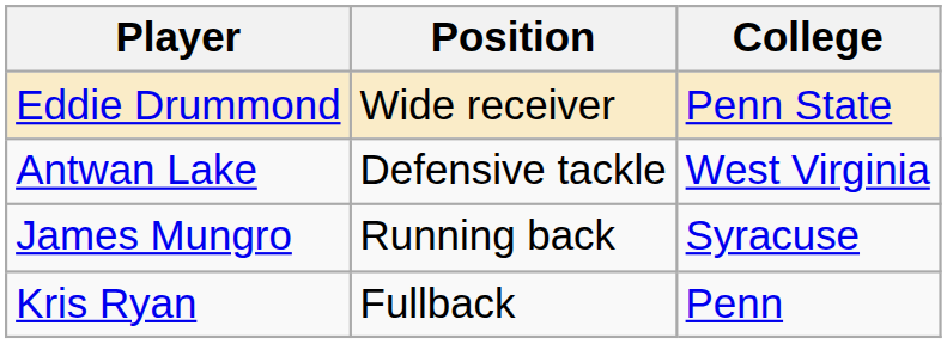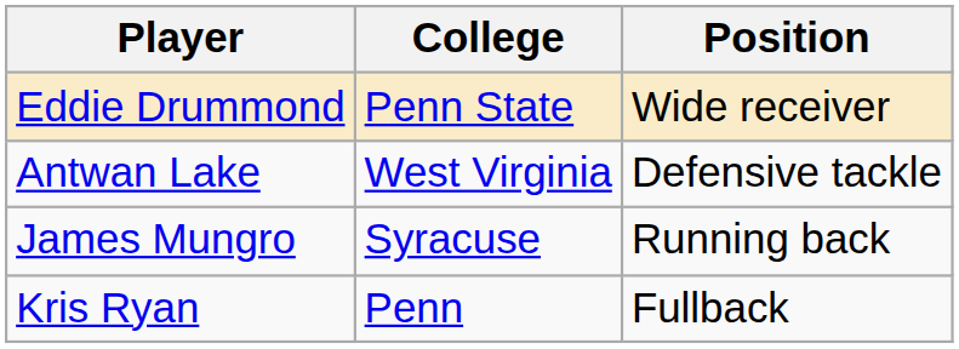columns swapped: Position <-> College
